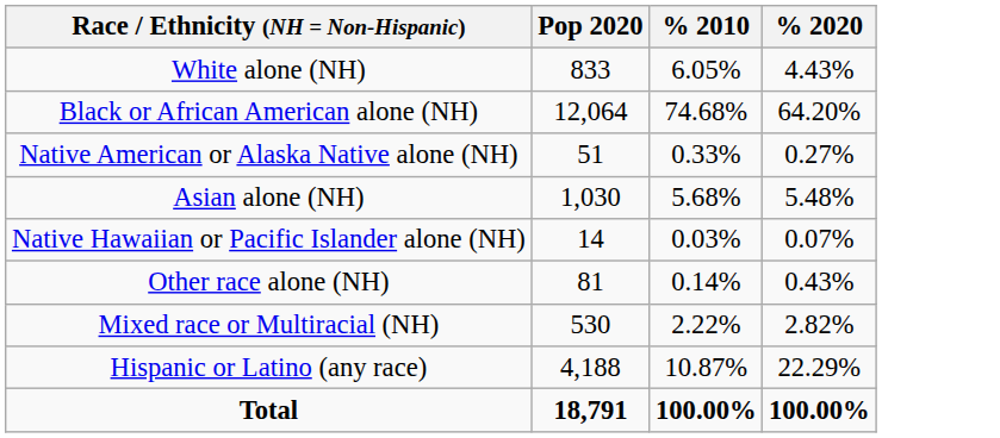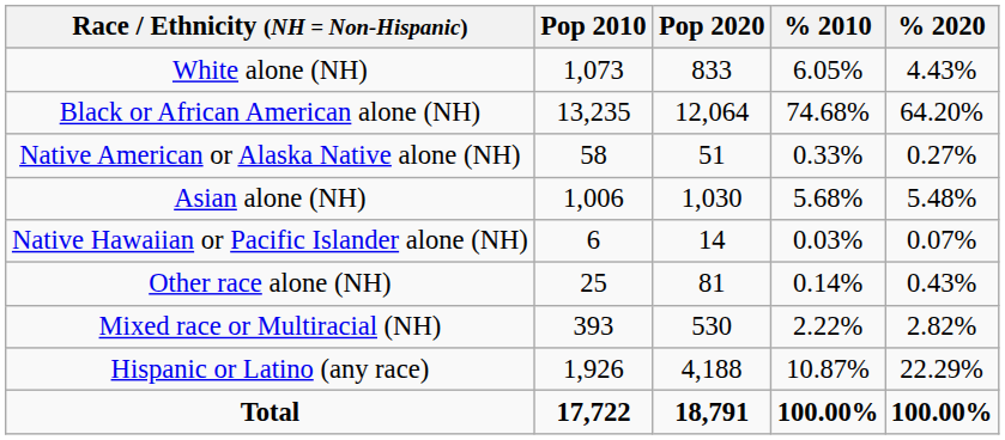+ column: Pop 2010 | 1,073 | 13,235 | 58 | 1,006 | 6 | 25 | 393 | 1,926 | 17,722
